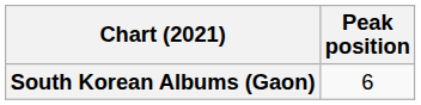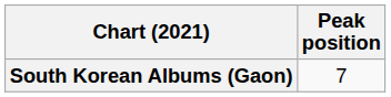South Korean Albums (Gaon) | Peak position: 6 -> 7
